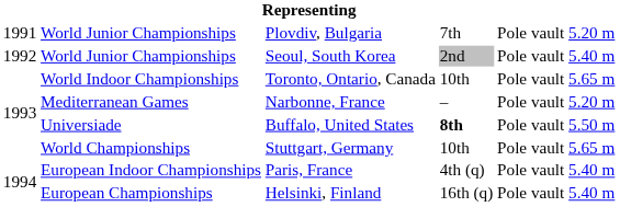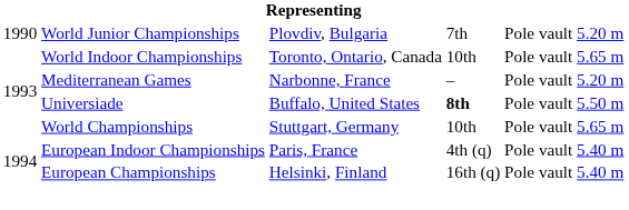Plovdiv, Bulgaria | column 1: 1991 -> 1990
- row: 1992 | World Junior Championships | Seoul, South Korea | 2nd | Pole vault | 5.40 m
